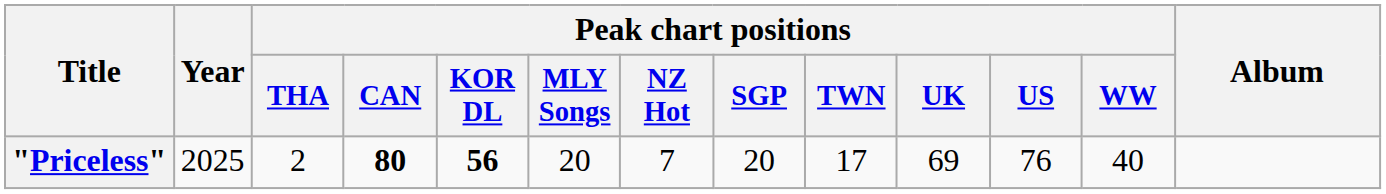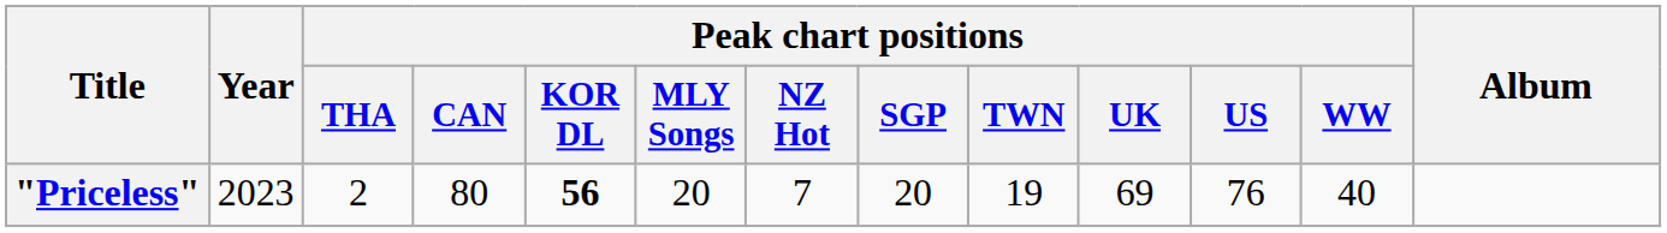"Priceless" | Year: 2025 -> 2023
"Priceless" | Peak chart positions / CAN: bold -> normal
"Priceless" | Peak chart positions / TWN: 17 -> 19
